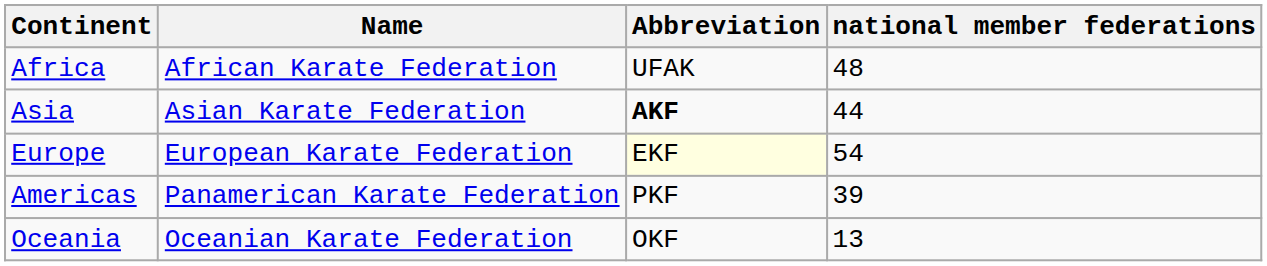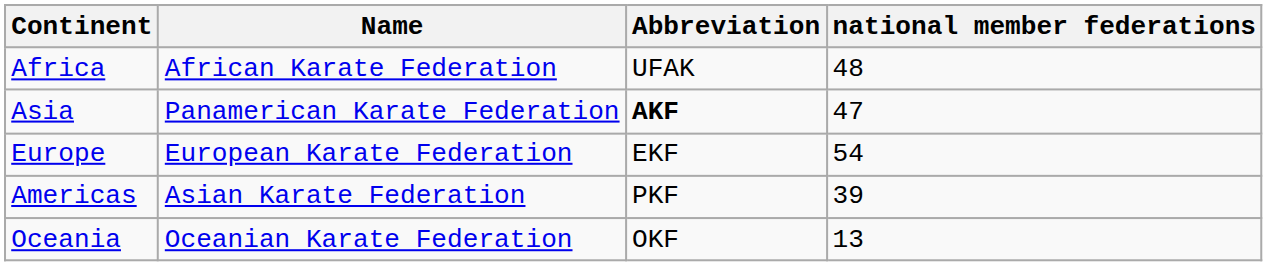Asia | Name: Asian Karate Federation -> Panamerican Karate Federation
Asia | national member federations: 44 -> 47
Europe | Abbreviation: lightyellow background -> no background
Americas | Name: Panamerican Karate Federation -> Asian Karate Federation
